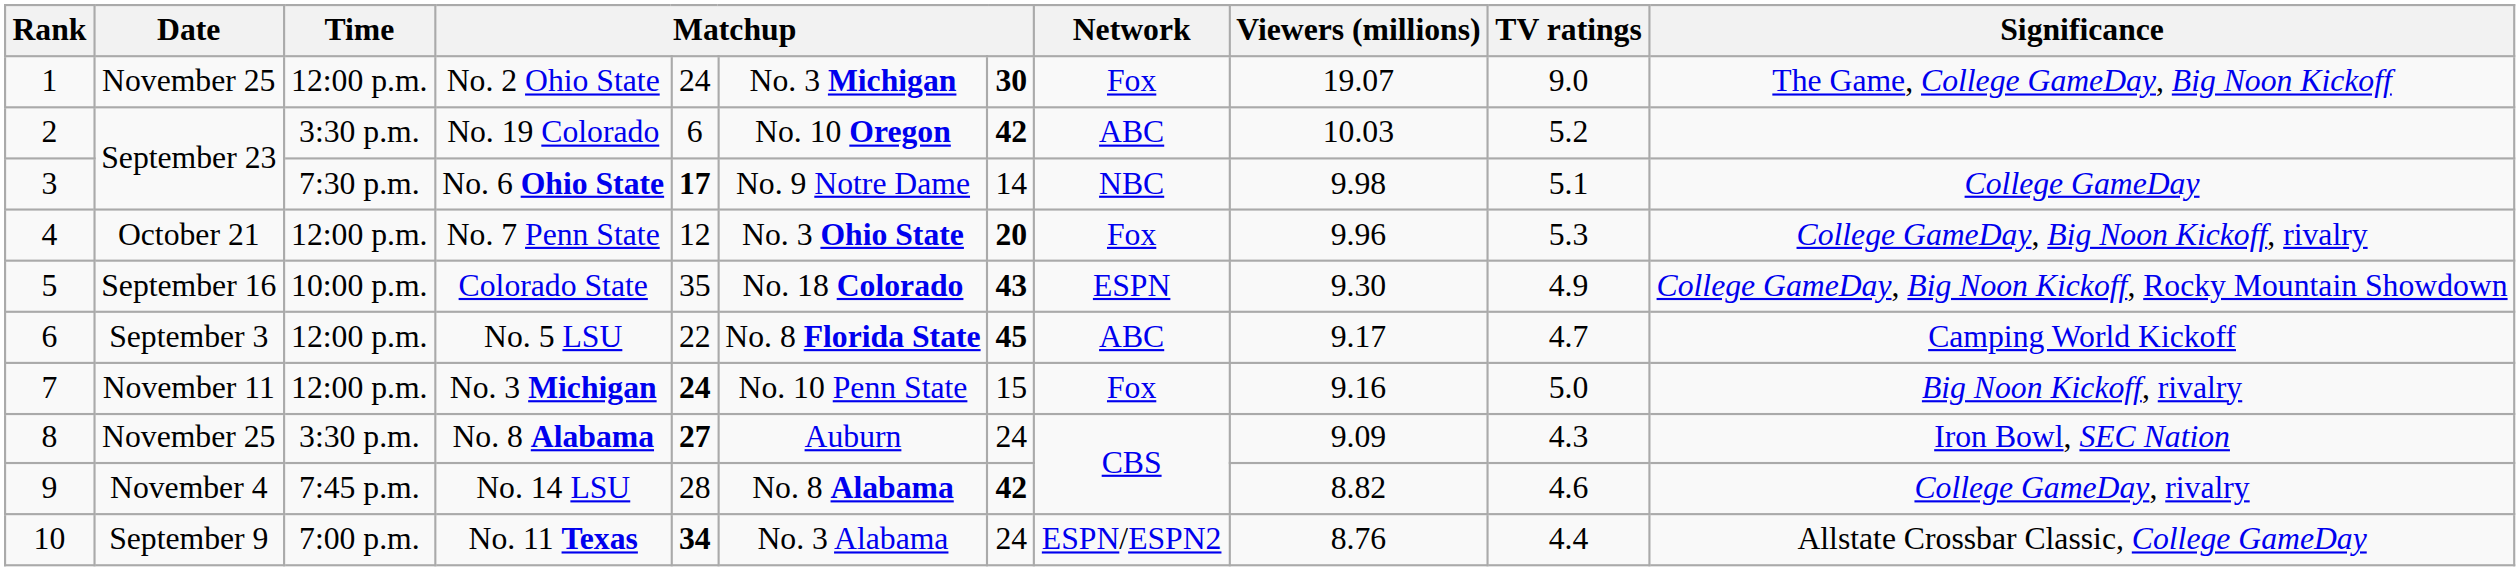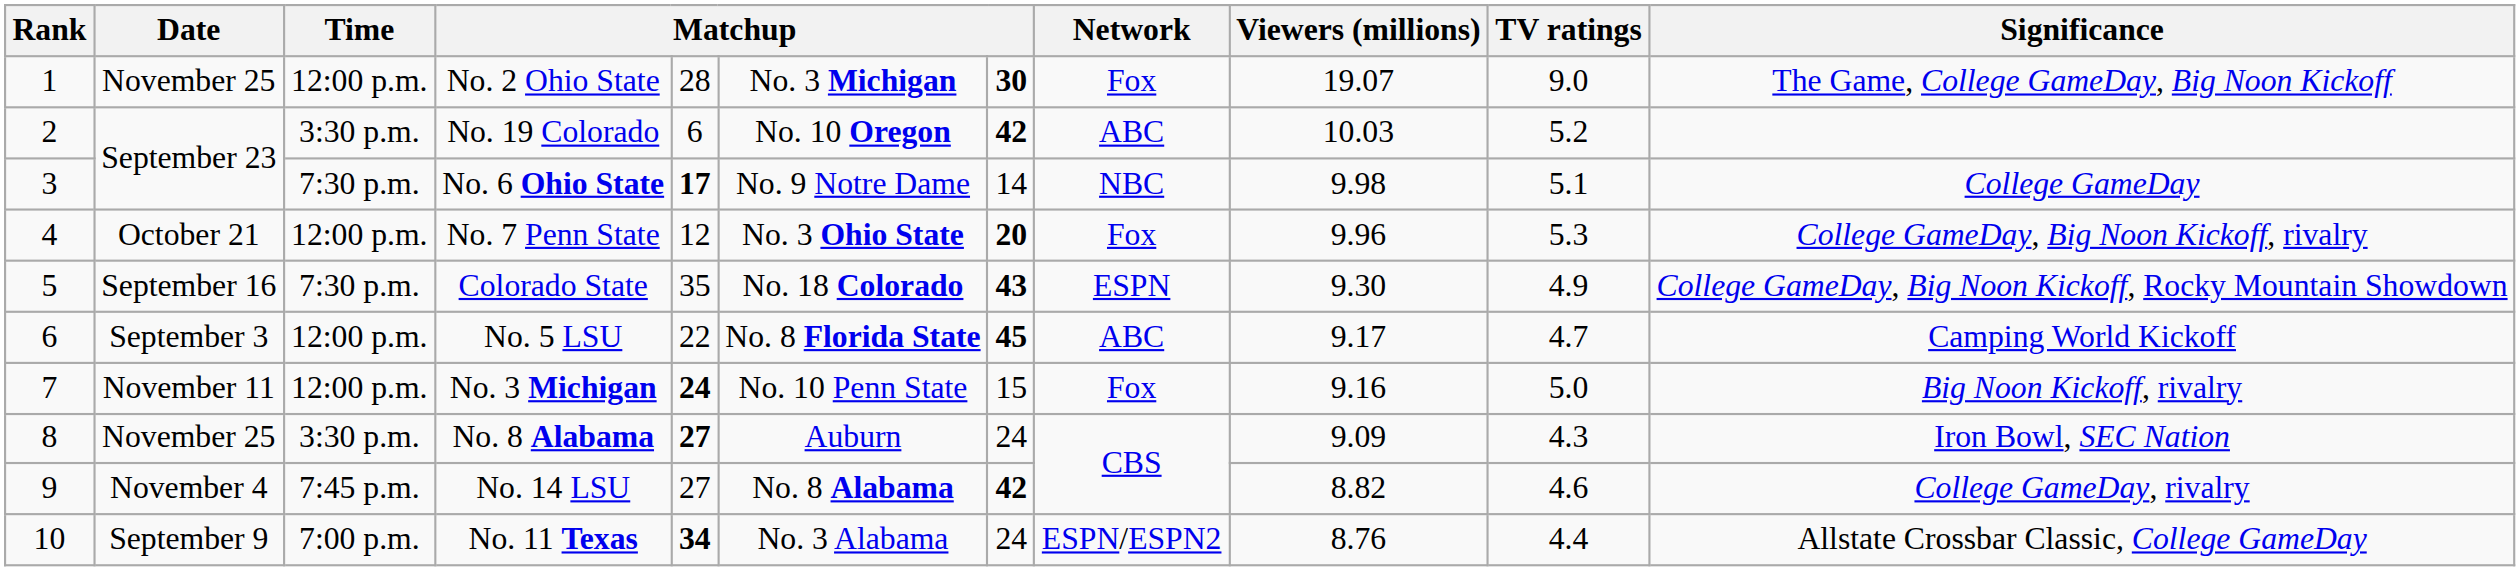No. 2 Ohio State | column 5: 24 -> 28
Colorado State | Time: 10:00 p.m. -> 7:30 p.m.
No. 14 LSU | column 5: 28 -> 27
